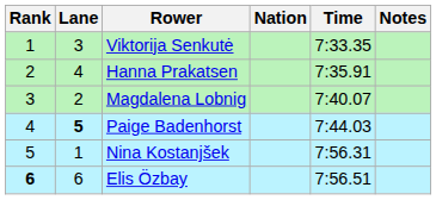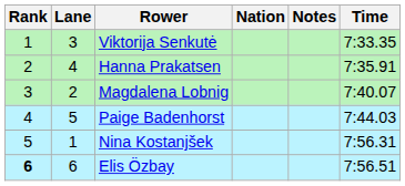columns swapped: Time <-> Notes
Paige Badenhorst | Lane: bold -> normal
